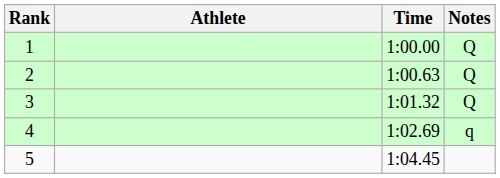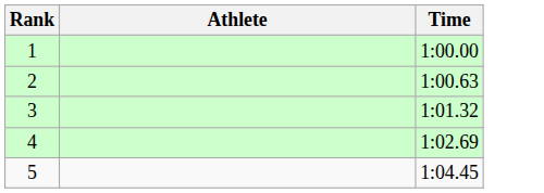- column: Notes | Q | Q | Q | q
